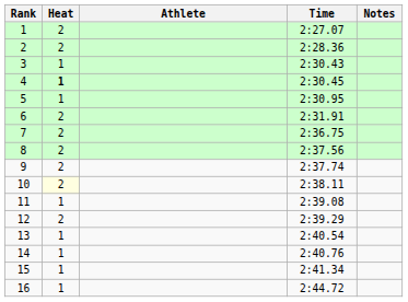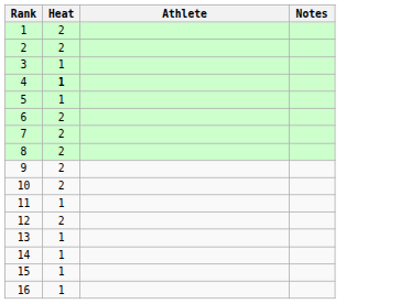- column: Time | 2:27.07 | 2:28.36 | 2:30.43 | 2:30.45 | 2:30.95 | 2:31.91 | 2:36.75 | 2:37.56 | 2:37.74 | 2:38.11 | 2:39.08 | 2:39.29 | 2:40.54 | 2:40.76 | 2:41.34 | 2:44.72
10 | Heat: lightyellow background -> no background
